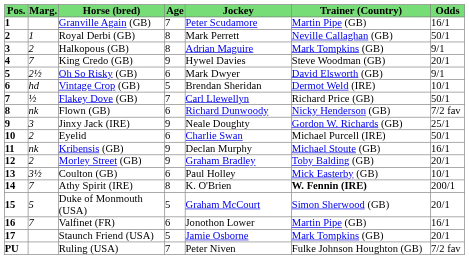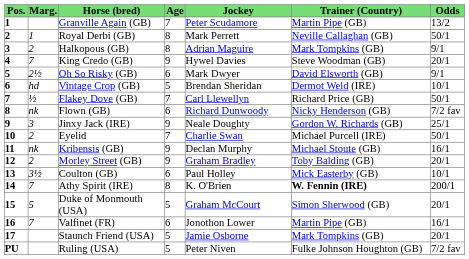Granville Again (GB) | Odds: 16/1 -> 13/2
Eyelid | Age: 6 -> 7
Ruling (USA) | Age: 7 -> 5
